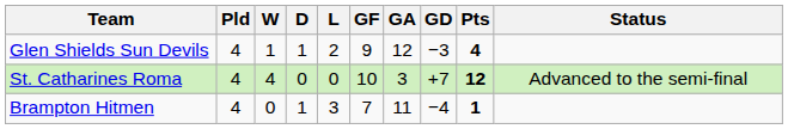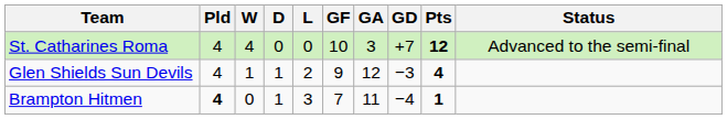rows swapped: St. Catharines Roma <-> Glen Shields Sun Devils
Brampton Hitmen | Pld: normal -> bold
